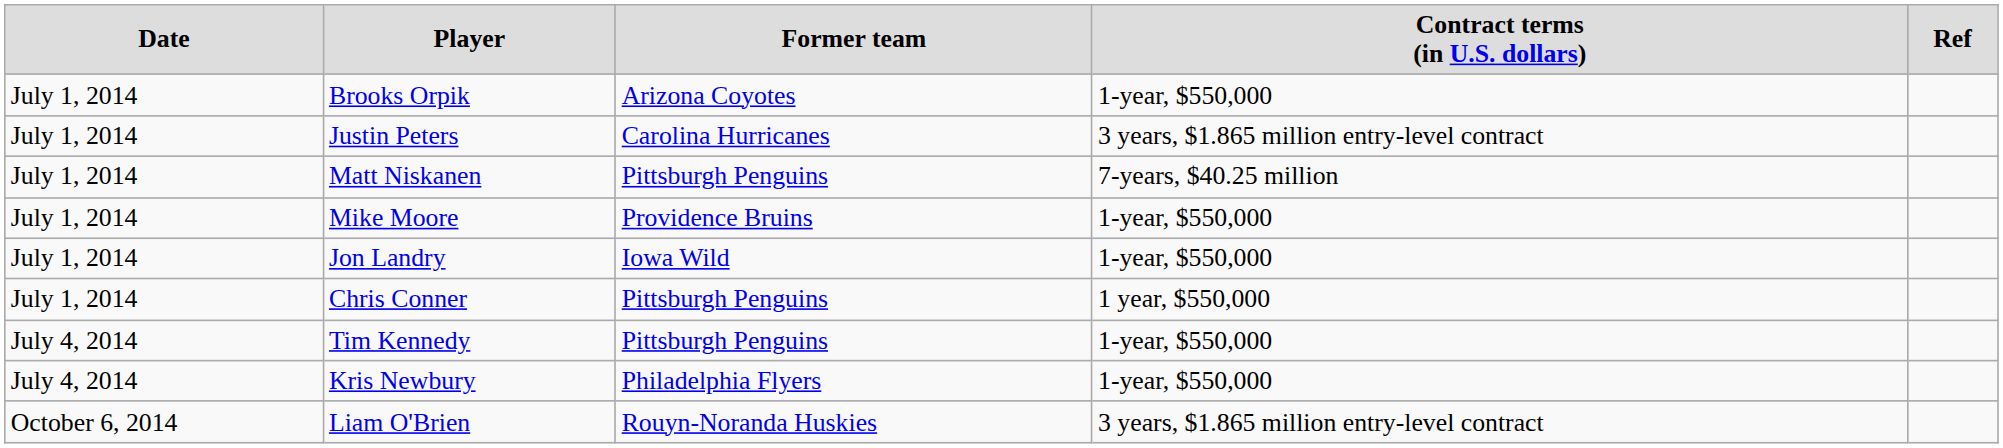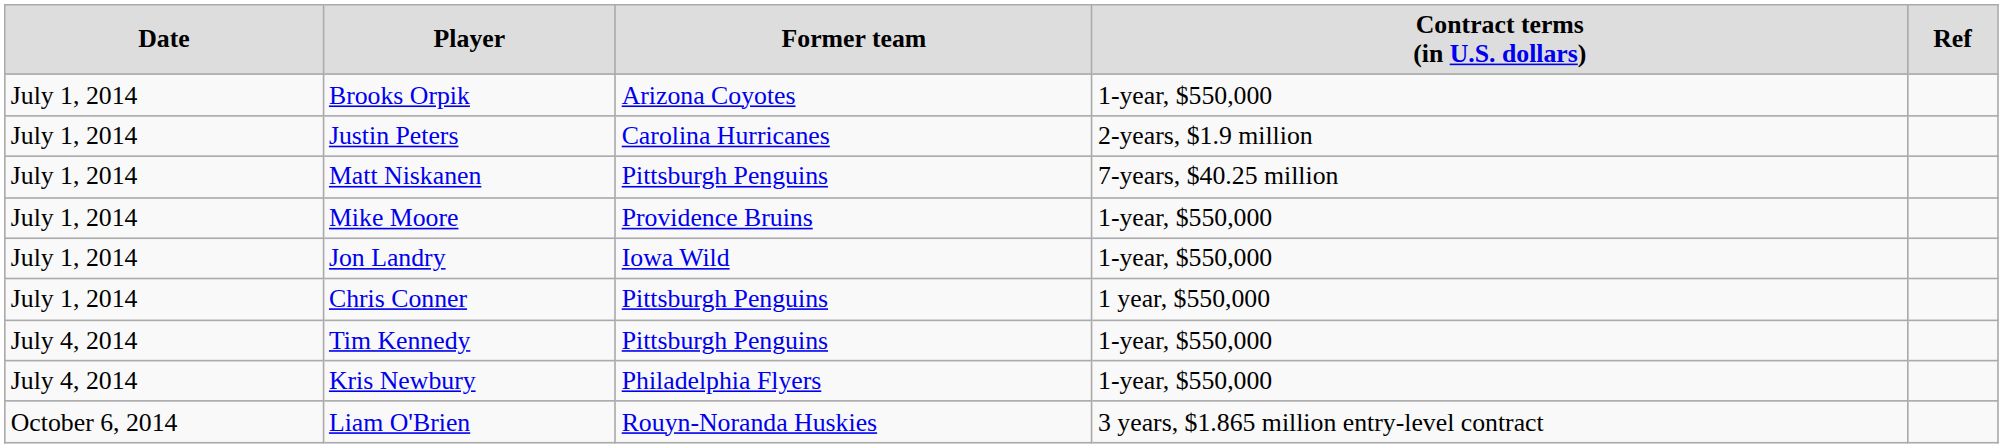Justin Peters | column 4: 3 years, $1.865 million entry-level contract -> 2-years, $1.9 million
